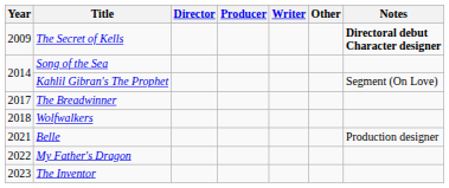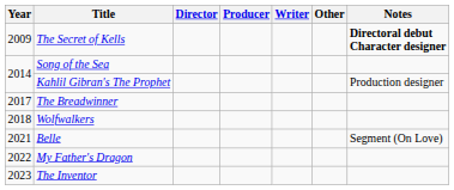Kahlil Gibran's The Prophet | Notes: Segment (On Love) -> Production designer
Belle | Notes: Production designer -> Segment (On Love)
